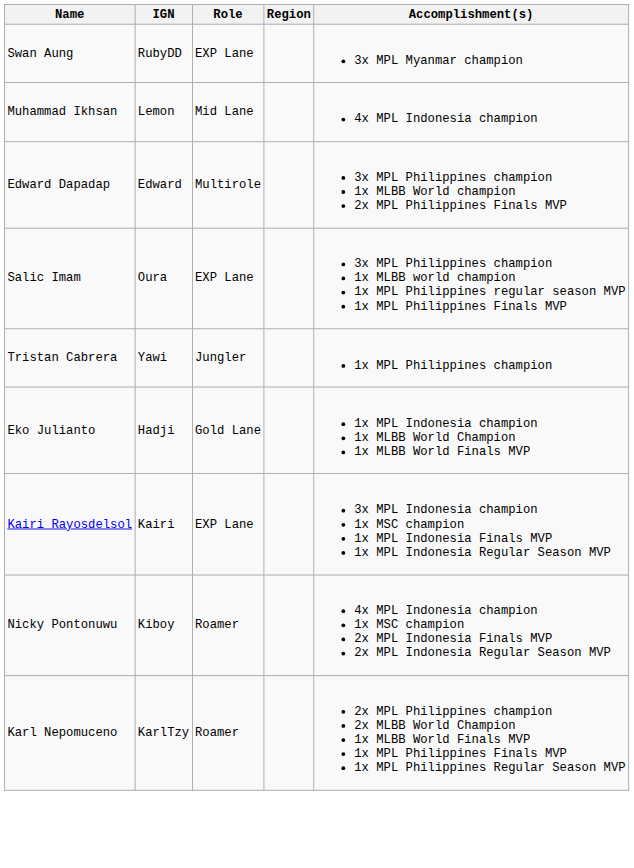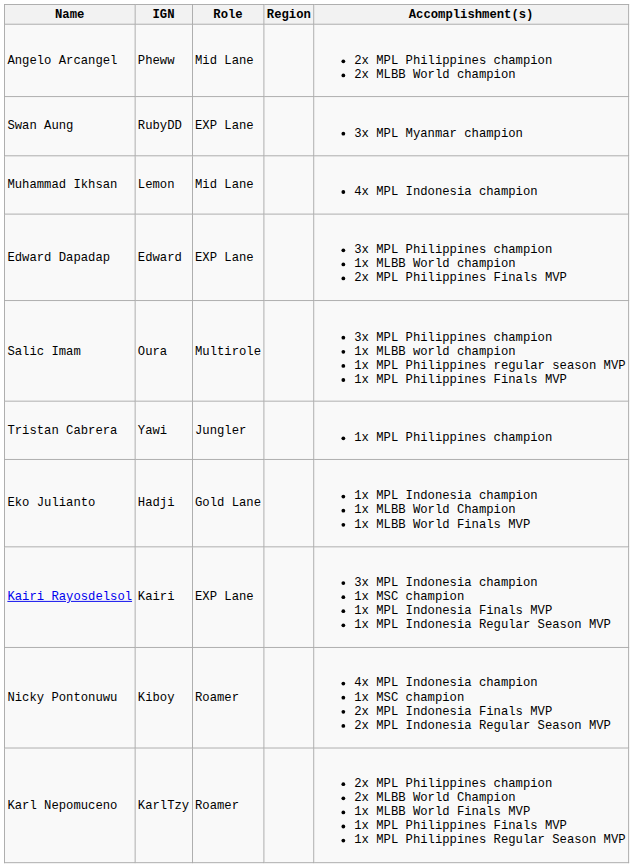+ row: Angelo Arcangel | Pheww | Mid Lane | 2x MPL Philippines champion 2x MLBB World champion
Edward Dapadap | Role: Multirole -> EXP Lane
Salic Imam | Role: EXP Lane -> Multirole
